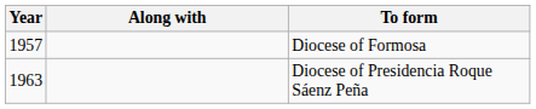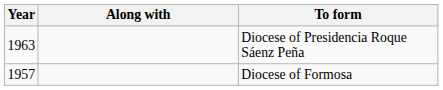rows swapped: Diocese of Formosa <-> Diocese of Presidencia Roque Sáenz Peña
